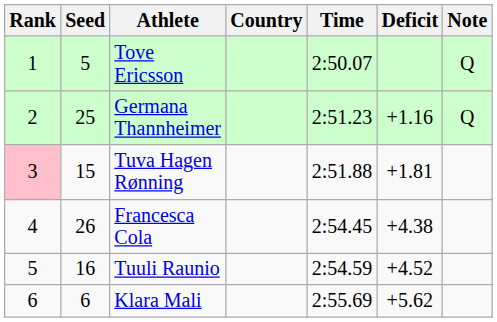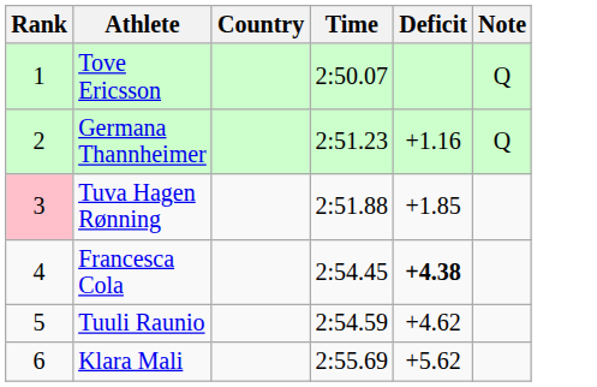- column: Seed | 5 | 25 | 15 | 26 | 16 | 6
Tuva Hagen Rønning | Deficit: +1.81 -> +1.85
Francesca Cola | Deficit: normal -> bold
Tuuli Raunio | Deficit: +4.52 -> +4.62
